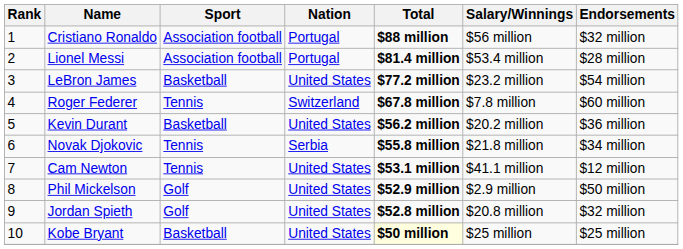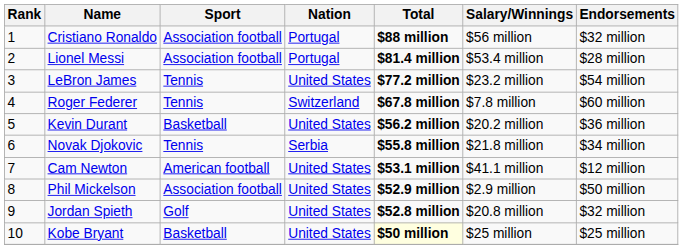LeBron James | Sport: Basketball -> Tennis
Cam Newton | Sport: Tennis -> American football
Phil Mickelson | Sport: Golf -> Association football
